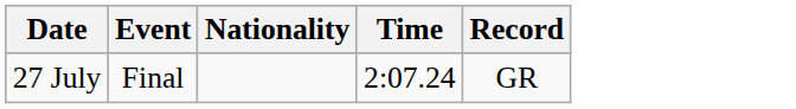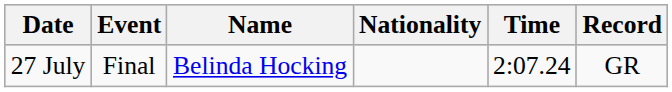+ column: Name | Belinda Hocking
